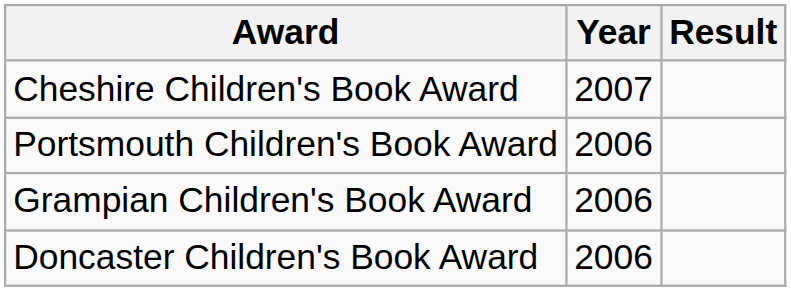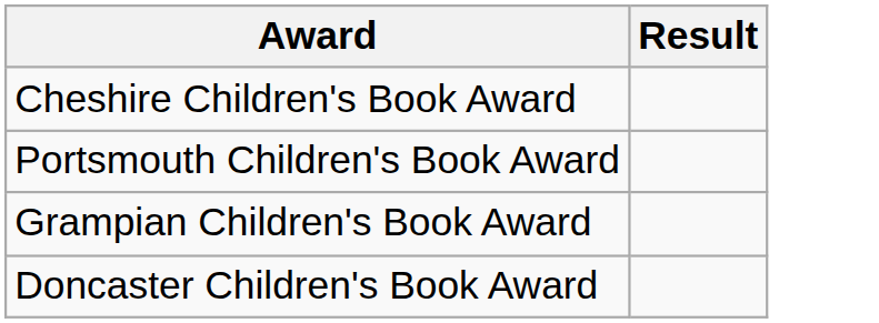- column: Year | 2007 | 2006 | 2006 | 2006
